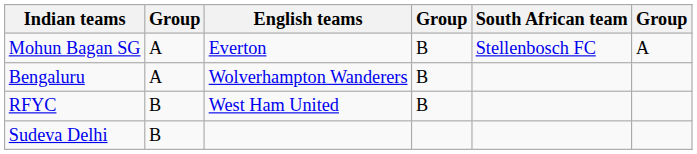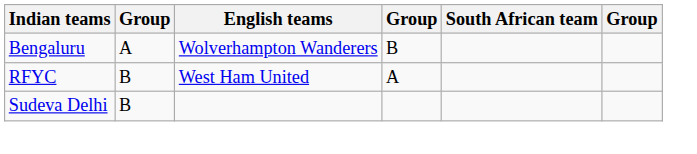- row: Mohun Bagan SG | A | Everton | B | Stellenbosch FC | A
RFYC | column 4: B -> A
